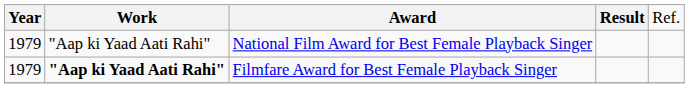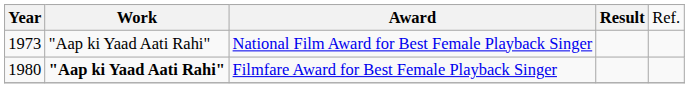National Film Award for Best Female Playback Singer | column 1: 1979 -> 1973
Filmfare Award for Best Female Playback Singer | column 1: 1979 -> 1980
